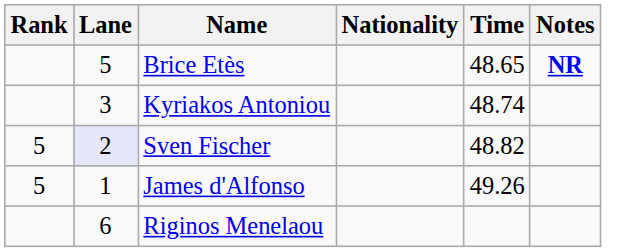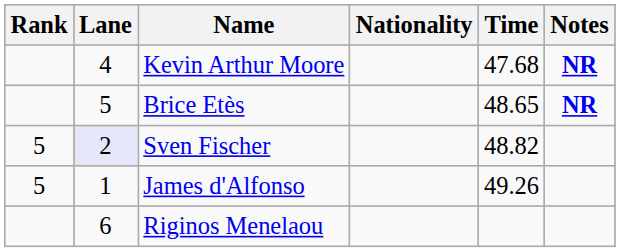+ row: 4 | Kevin Arthur Moore | 47.68 | NR
- row: 3 | Kyriakos Antoniou | 48.74
